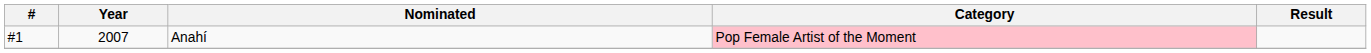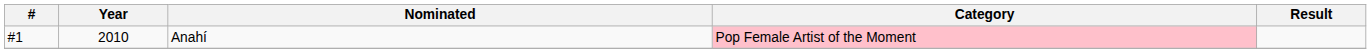Anahí | Year: 2007 -> 2010
